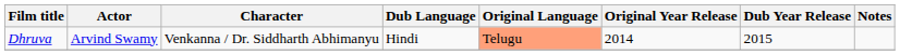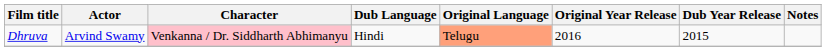Dhruva | Character: no background -> pink background
Dhruva | Original Year Release: 2014 -> 2016
